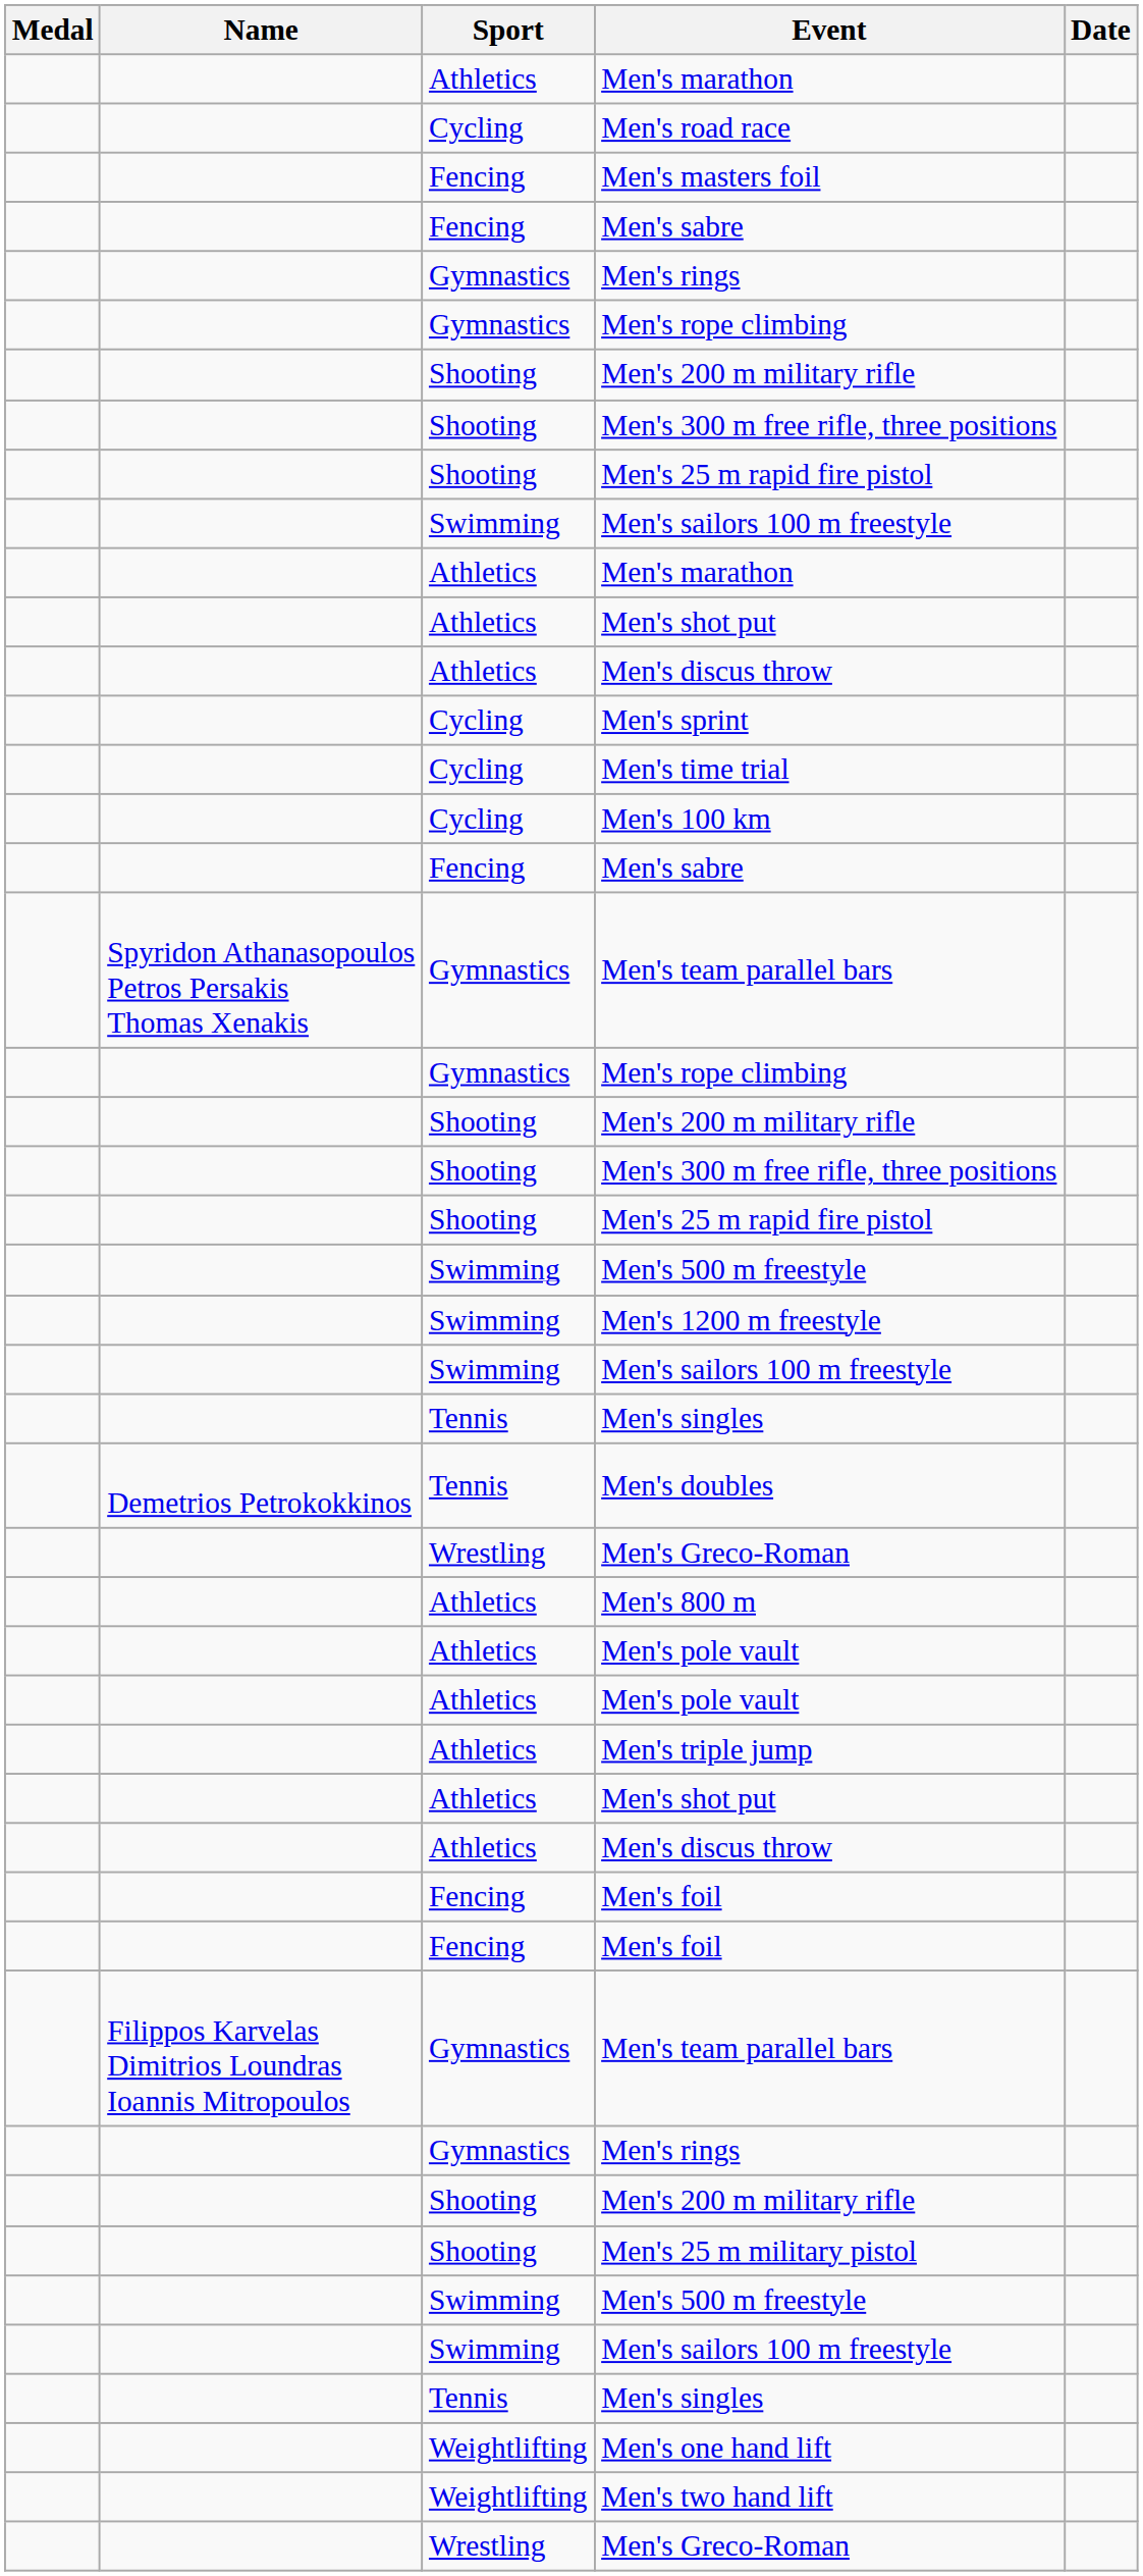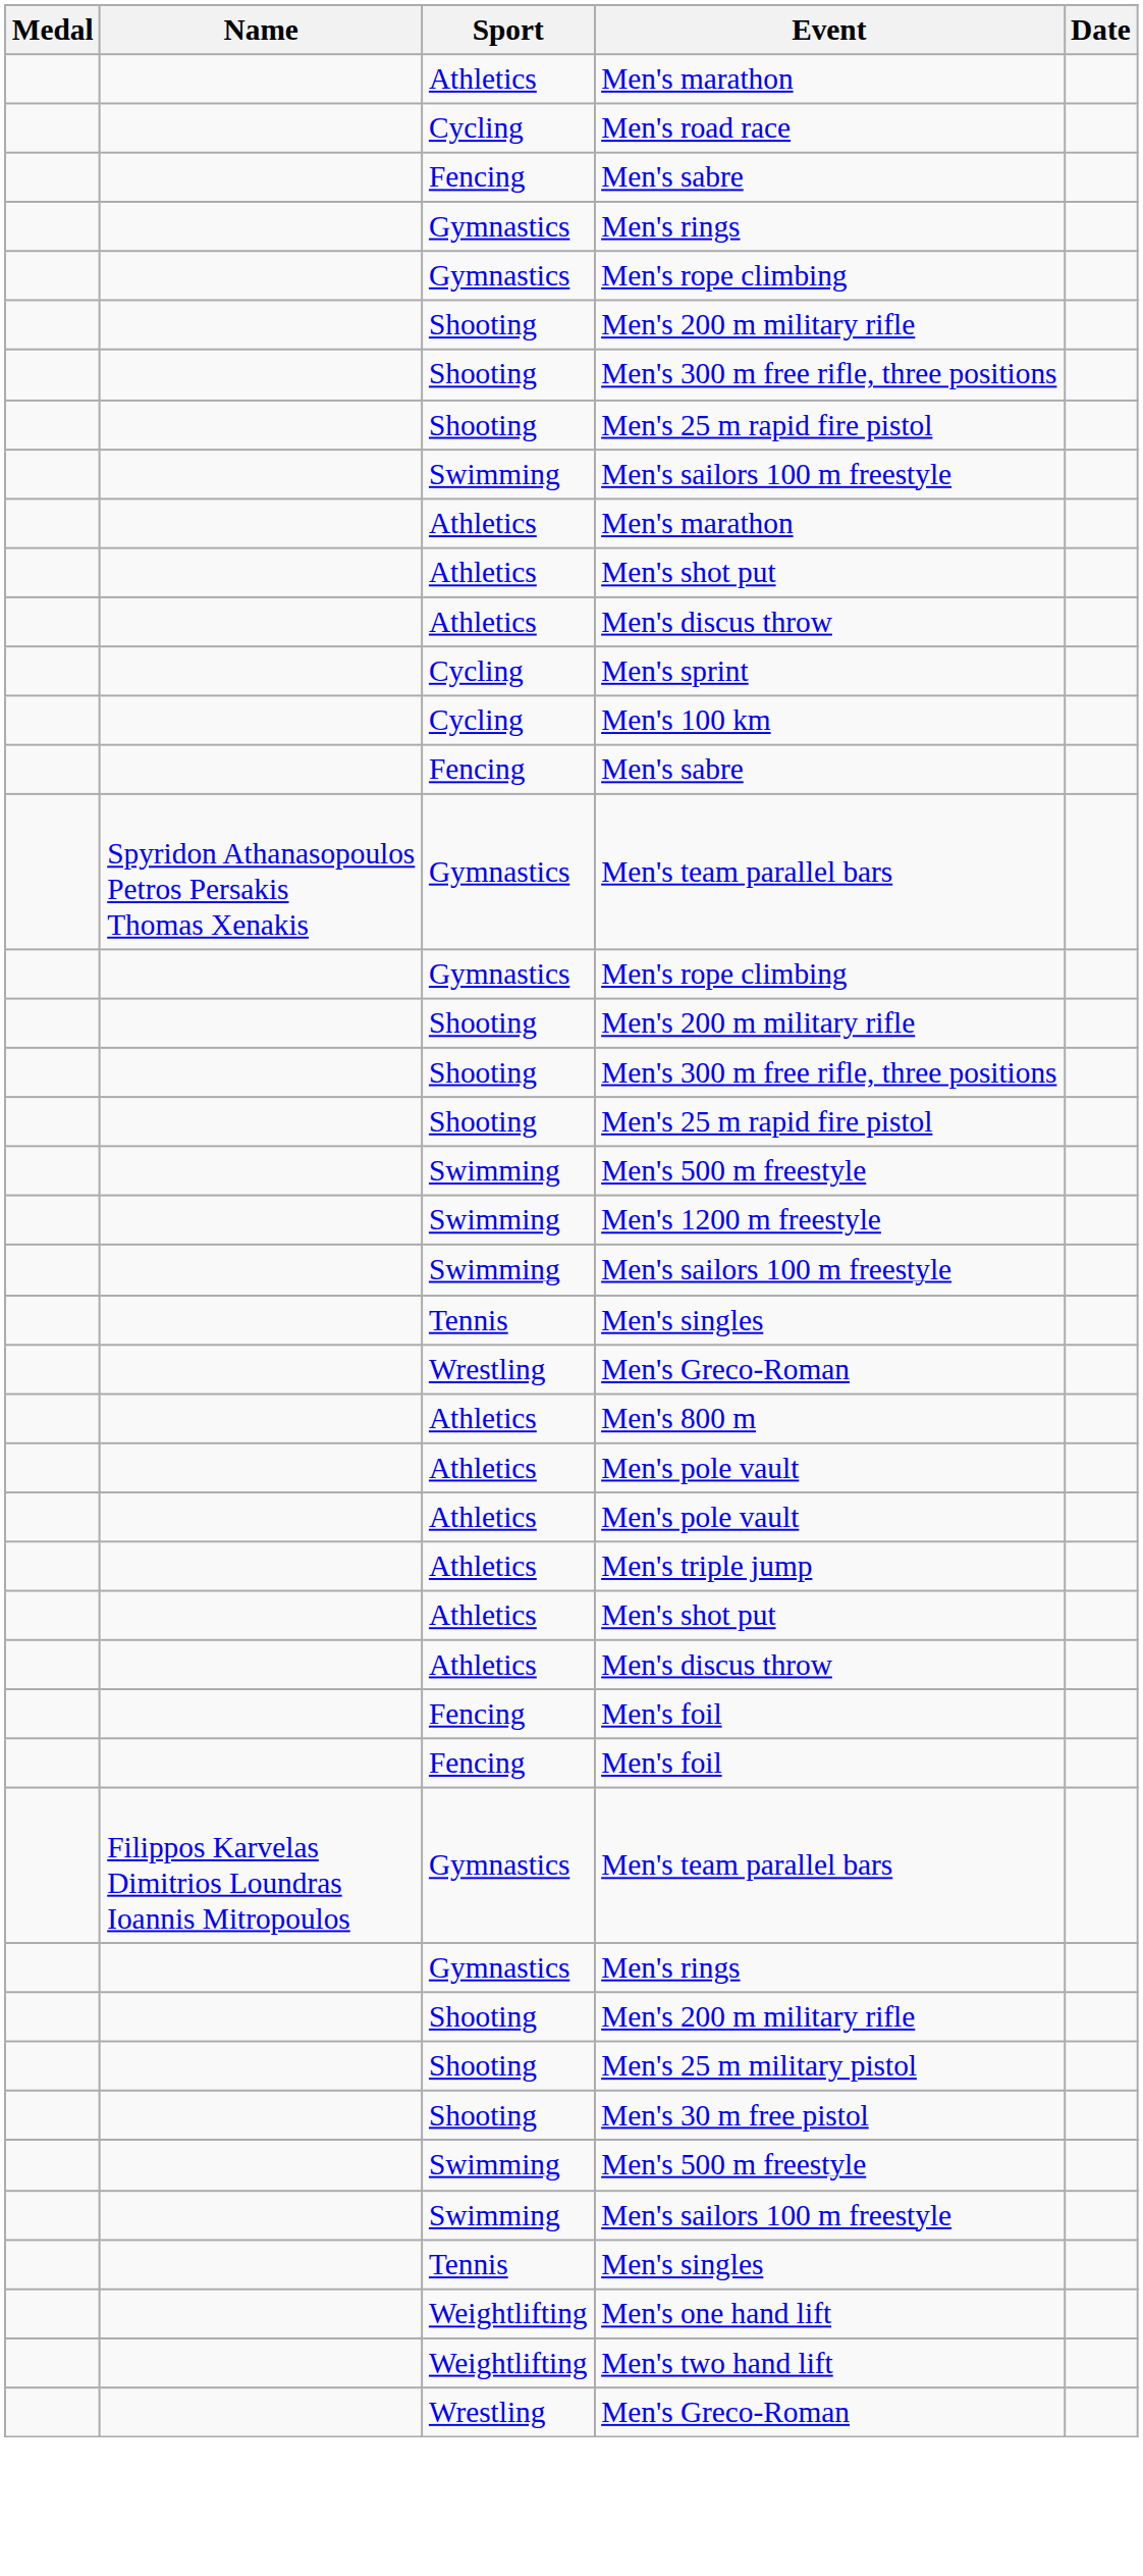- row: Fencing | Men's masters foil
- row: Cycling | Men's time trial
- row: Demetrios Petrokokkinos | Tennis | Men's doubles
+ row: Shooting | Men's 30 m free pistol
